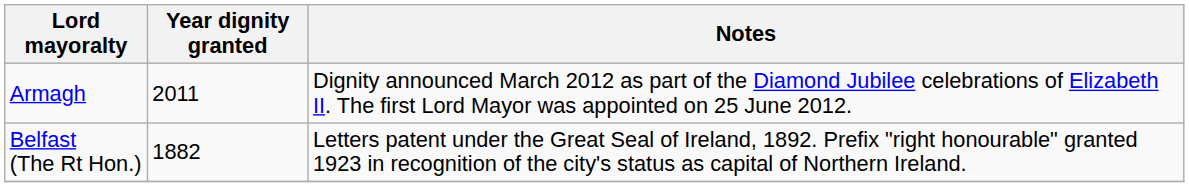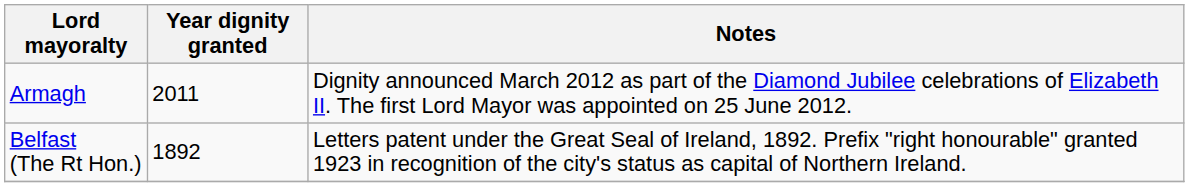Belfast (The Rt Hon.) | Year dignity granted: 1882 -> 1892
